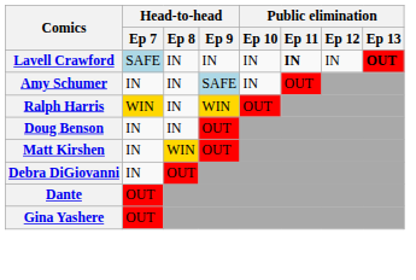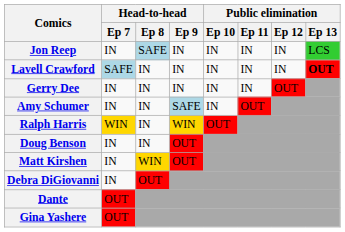+ row: Jon Reep | IN | SAFE | IN | IN | IN | IN | LCS
Lavell Crawford | Public elimination / Ep 11: bold -> normal
+ row: Gerry Dee | IN | IN | IN | IN | IN | OUT
